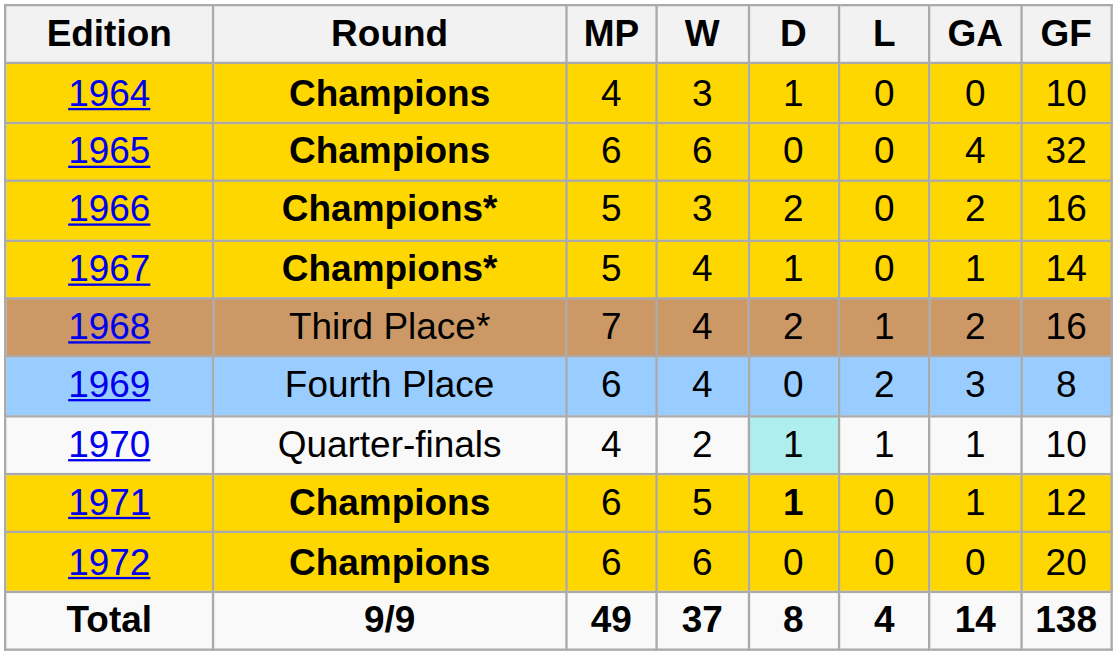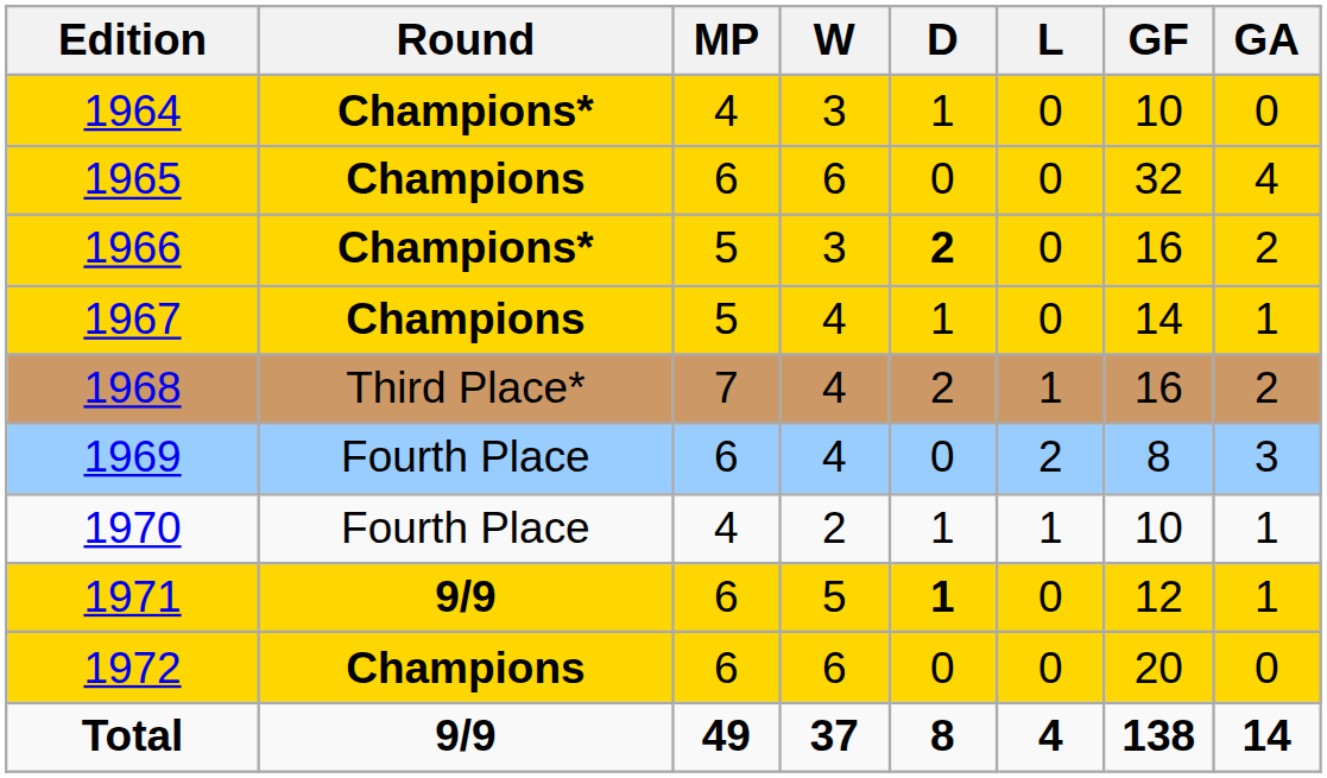columns swapped: GF <-> GA
1964 | Round: Champions -> Champions*
1966 | D: normal -> bold
1967 | Round: Champions* -> Champions
1970 | Round: Quarter-finals -> Fourth Place
1970 | D: paleturquoise background -> no background
1971 | Round: Champions -> 9/9
